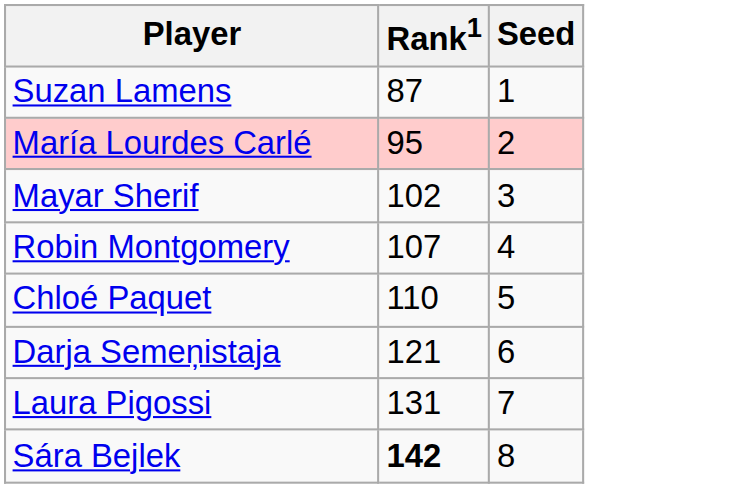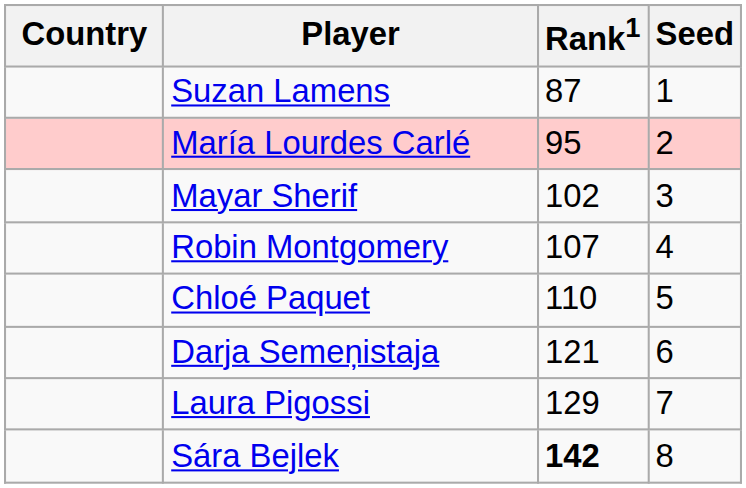+ column: Country
Laura Pigossi | Rank1: 131 -> 129
